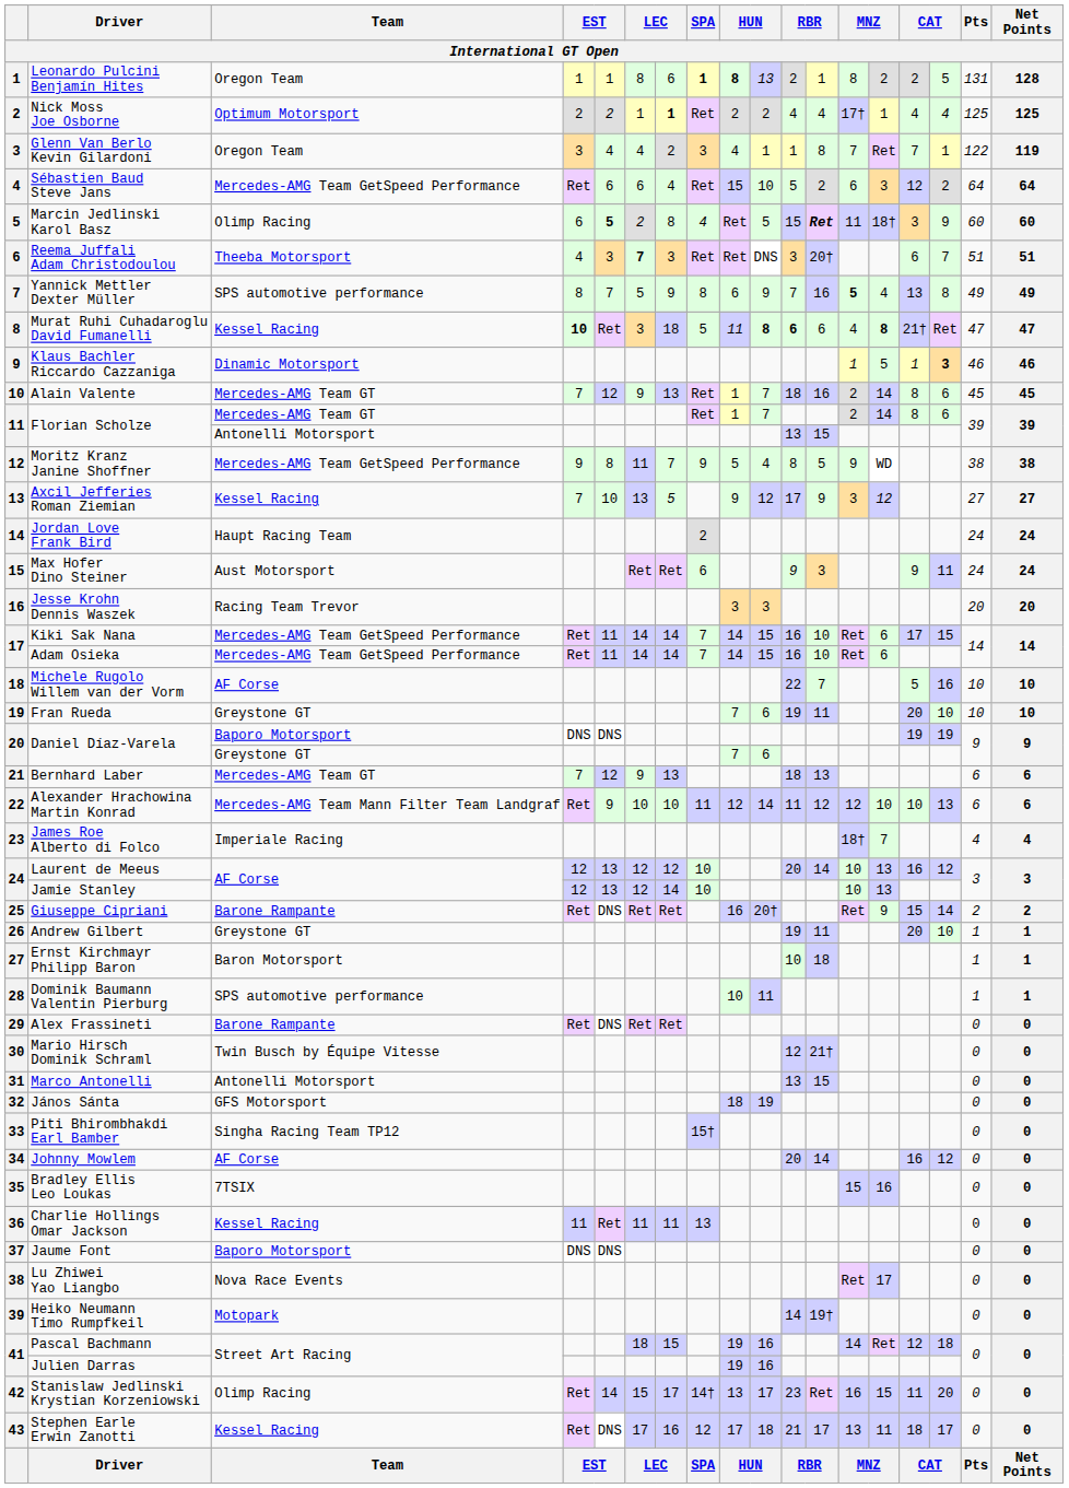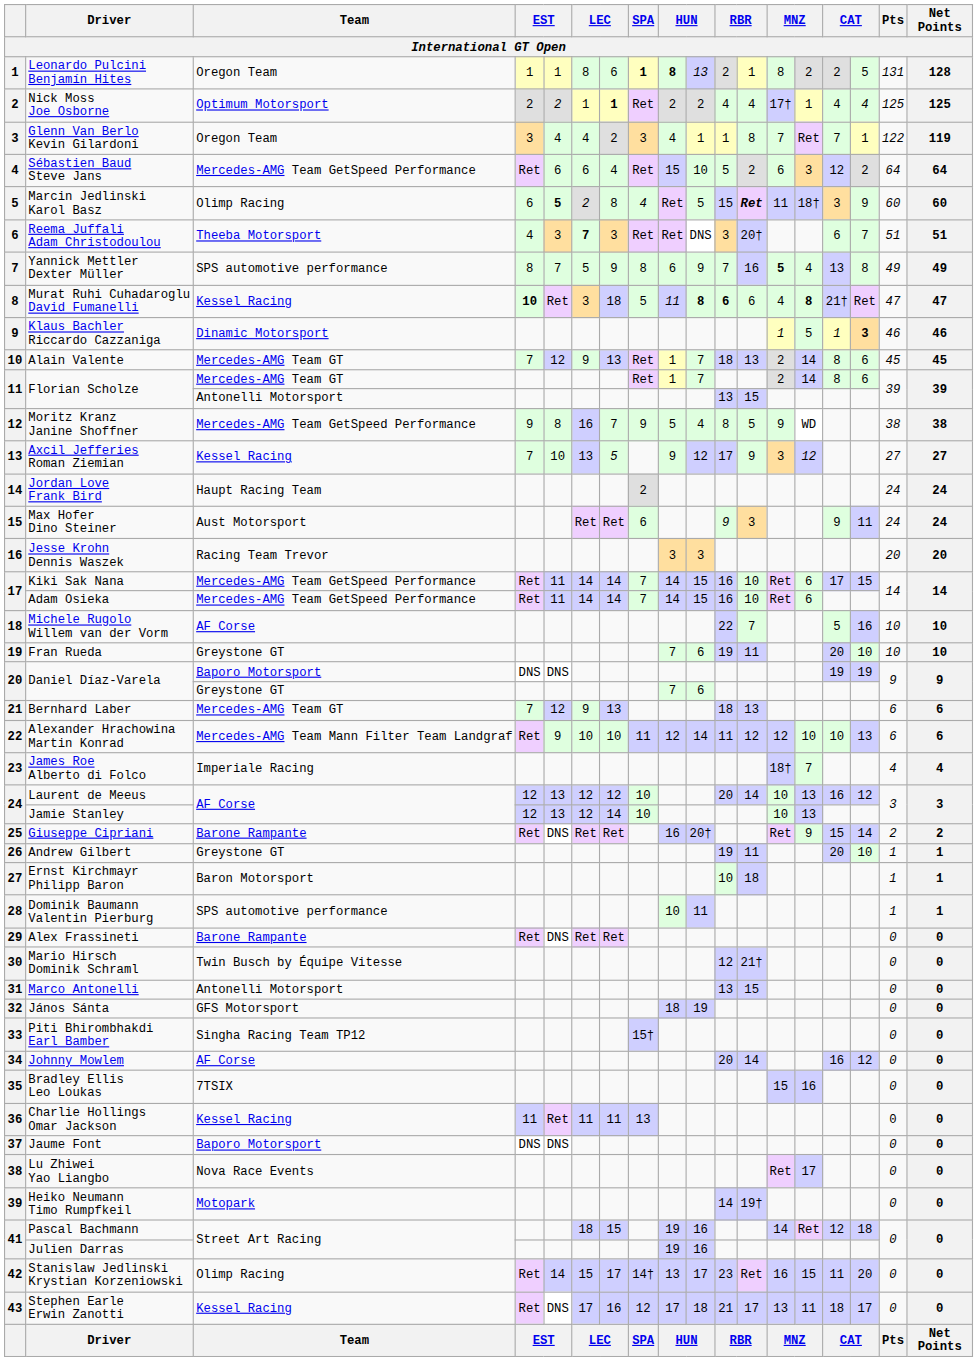Alain Valente | column 12: 16 -> 13
Moritz Kranz Janine Shoffner | column 6: 11 -> 16
